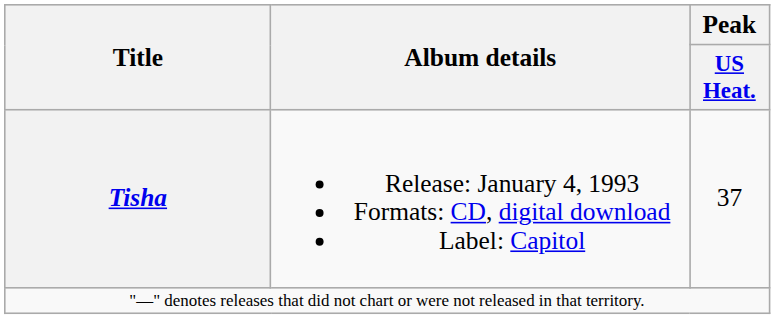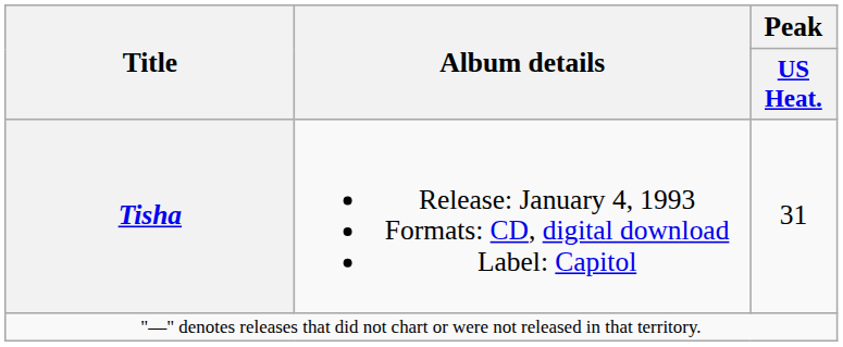Tisha | Peak / US Heat.: 37 -> 31
